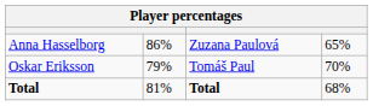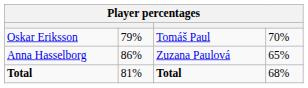rows swapped: Anna Hasselborg <-> Oskar Eriksson
